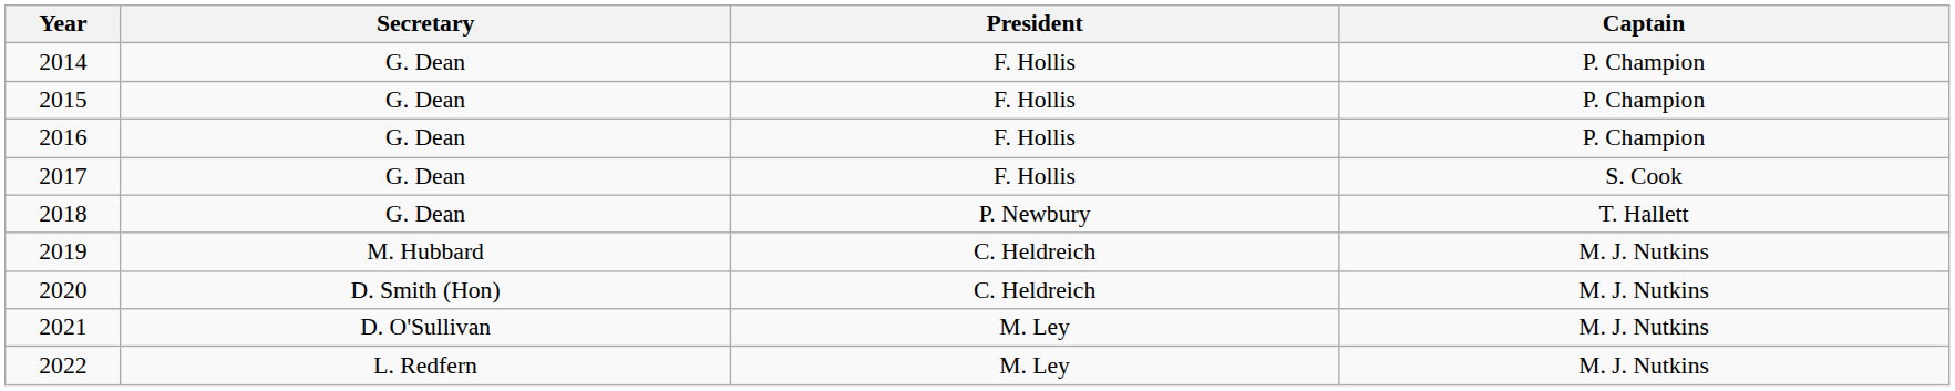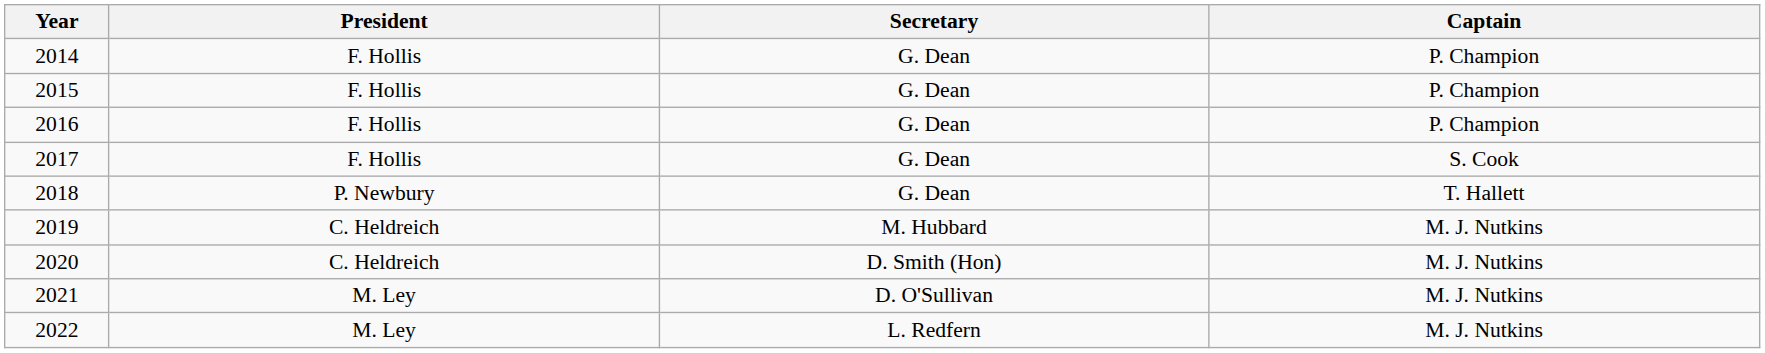columns swapped: President <-> Secretary
